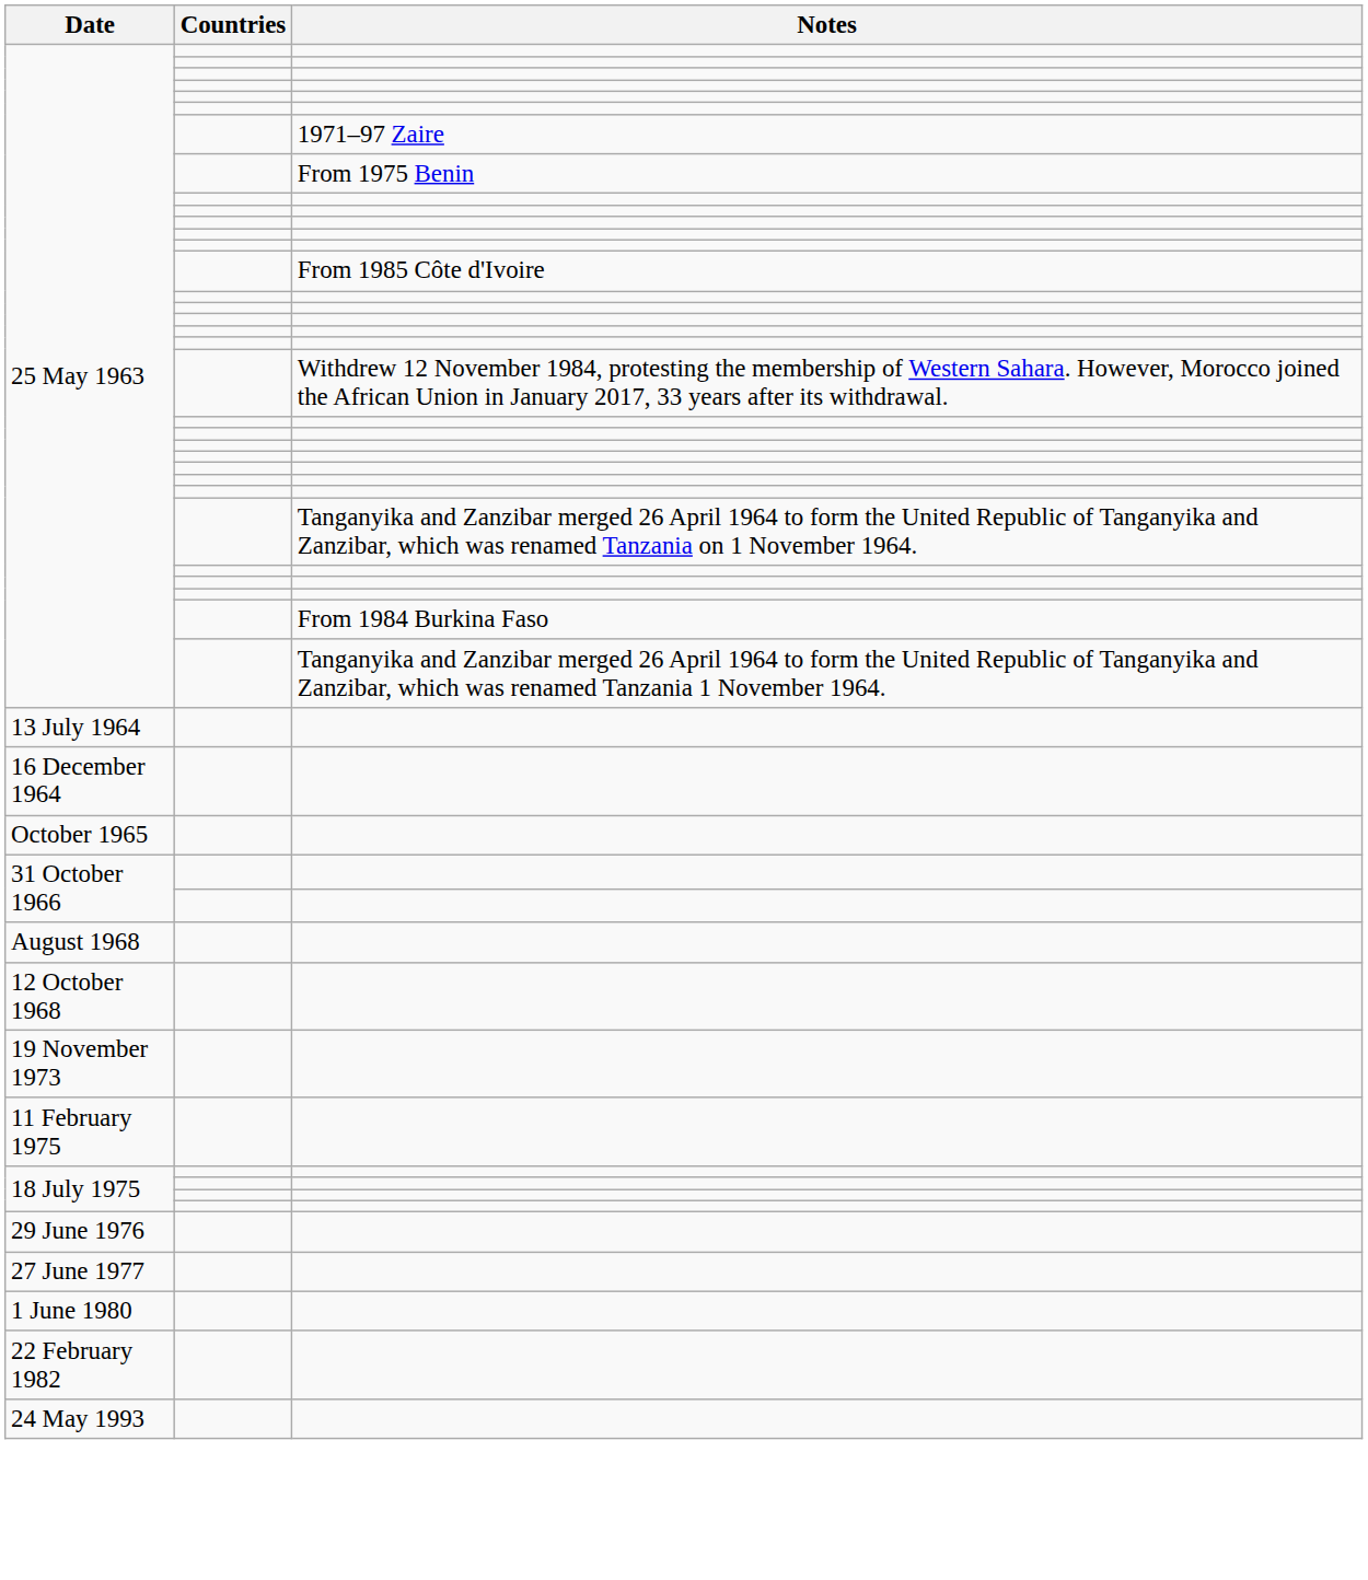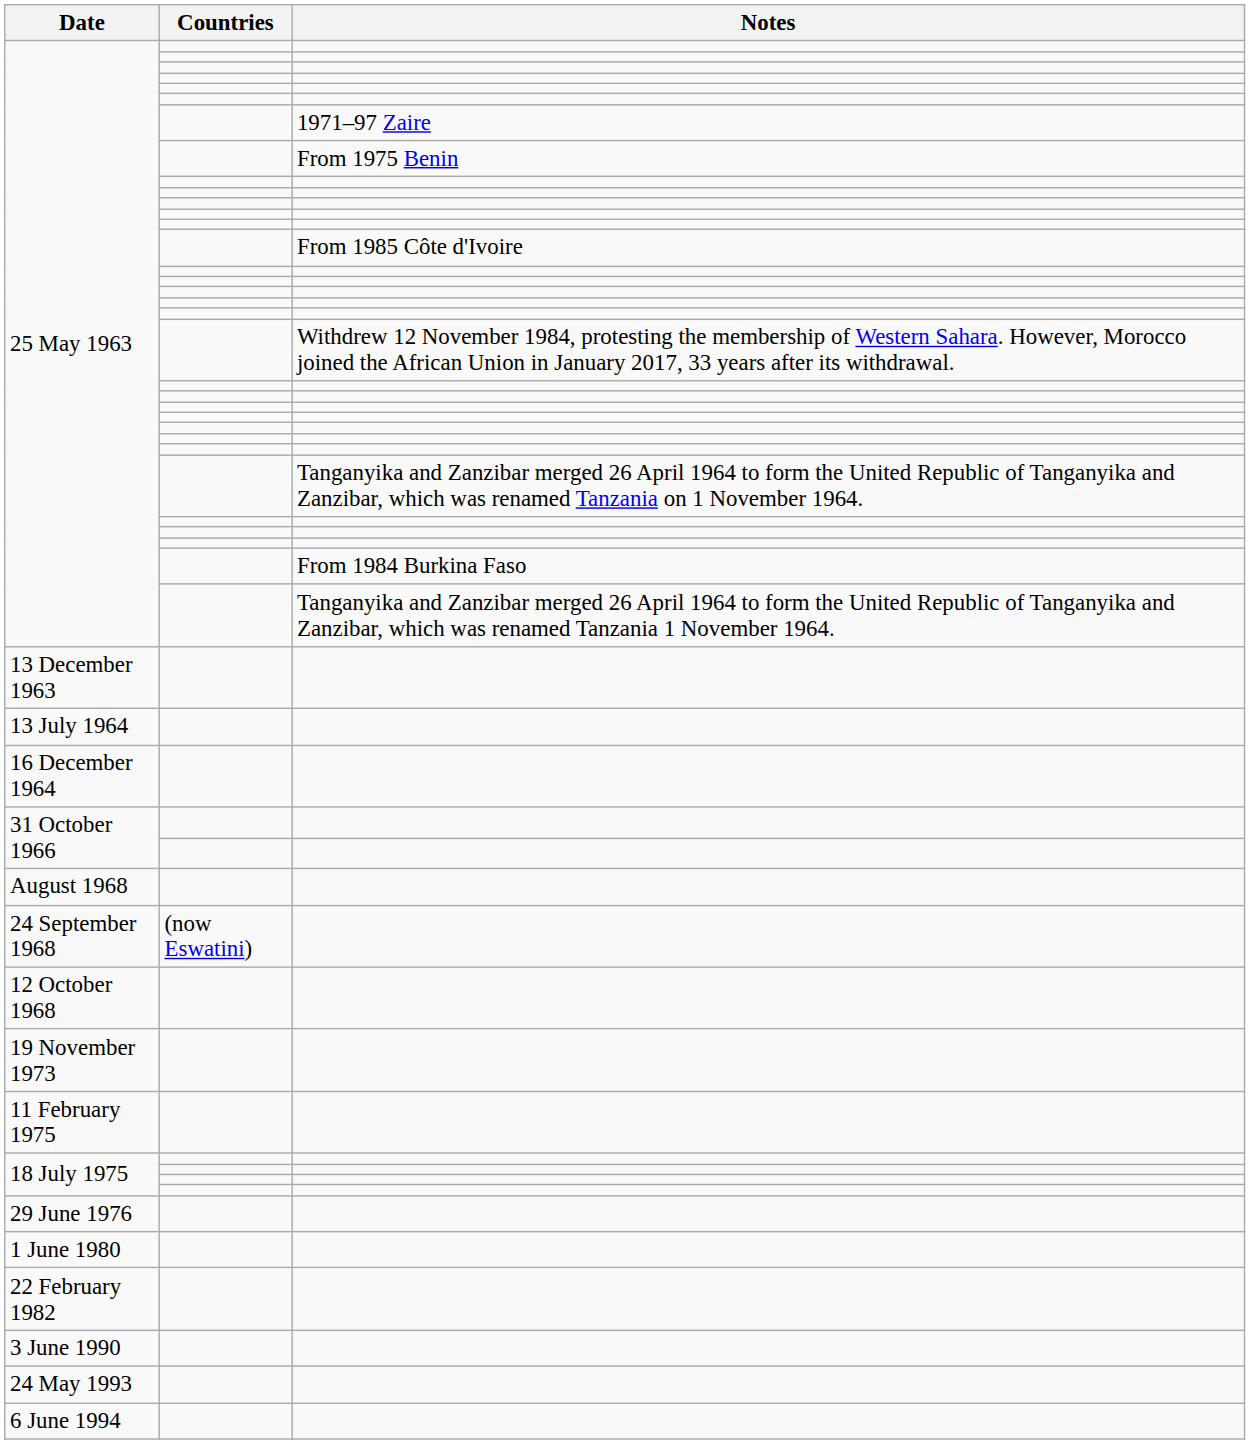+ row: 13 December 1963
- row: October 1965
+ row: 24 September 1968 | (now Eswatini)
- row: 27 June 1977
+ row: 3 June 1990
+ row: 6 June 1994
